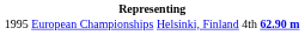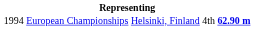European Championships | column 1: 1995 -> 1994
